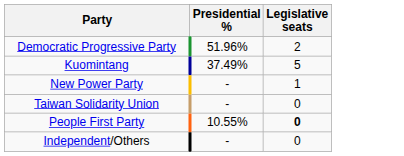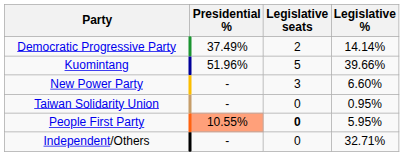+ column: Legislative % | 14.14% | 39.66% | 6.60% | 0.95% | 5.95% | 32.71%
Democratic Progressive Party | Presidential %: 51.96% -> 37.49%
Kuomintang | Presidential %: 37.49% -> 51.96%
New Power Party | Legislative seats: 1 -> 3
People First Party | Presidential %: no background -> lightsalmon background
